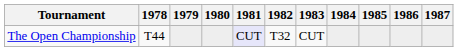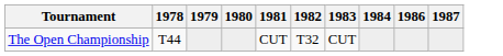- column: 1985
The Open Championship | 1981: lavender background -> no background
